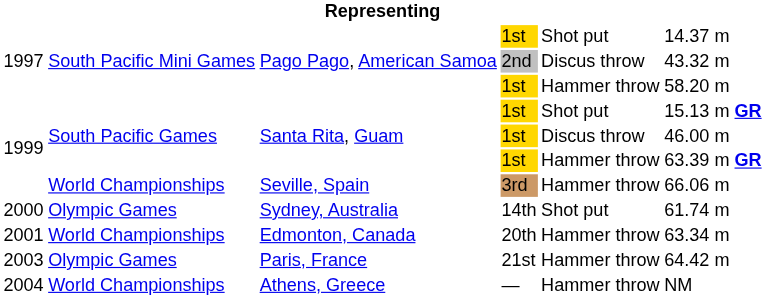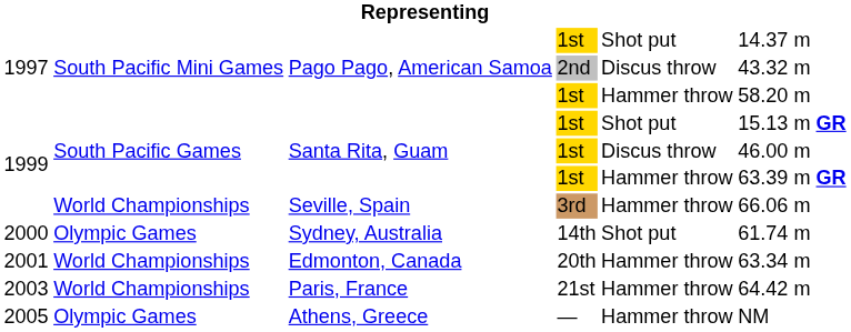Paris, France | column 2: Olympic Games -> World Championships
Athens, Greece | column 1: 2004 -> 2005
Athens, Greece | column 2: World Championships -> Olympic Games
